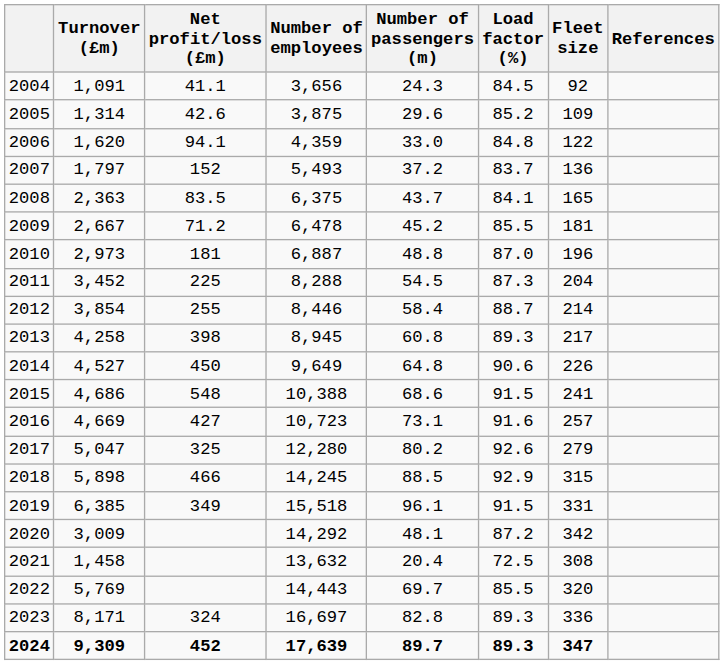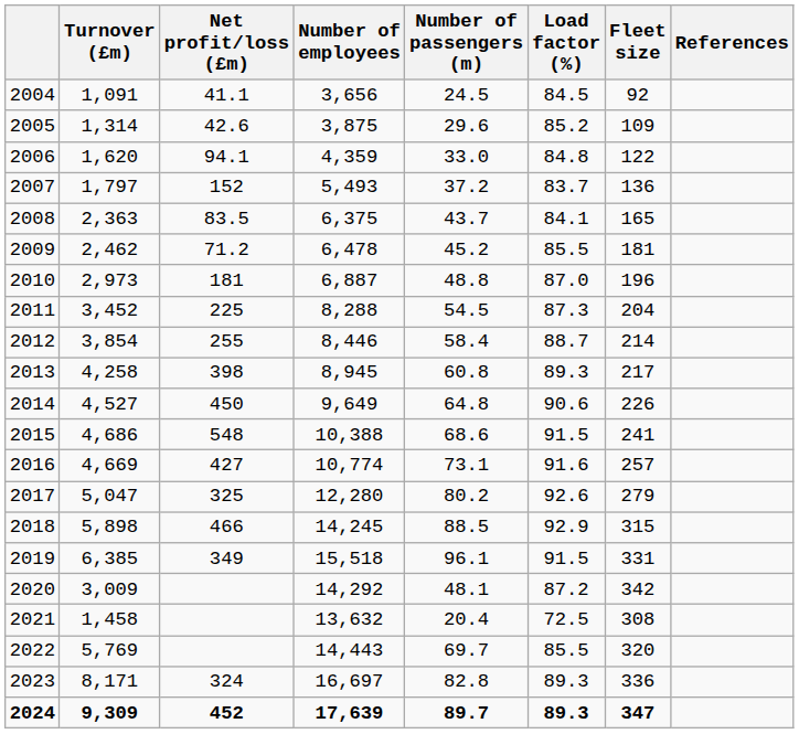2004 | Number of passengers (m): 24.3 -> 24.5
2009 | Turnover (£m): 2,667 -> 2,462
2016 | Number of employees: 10,723 -> 10,774
